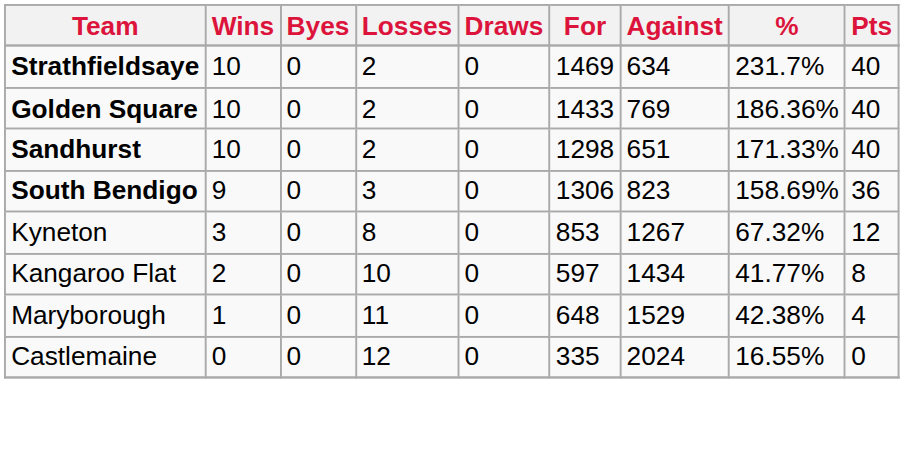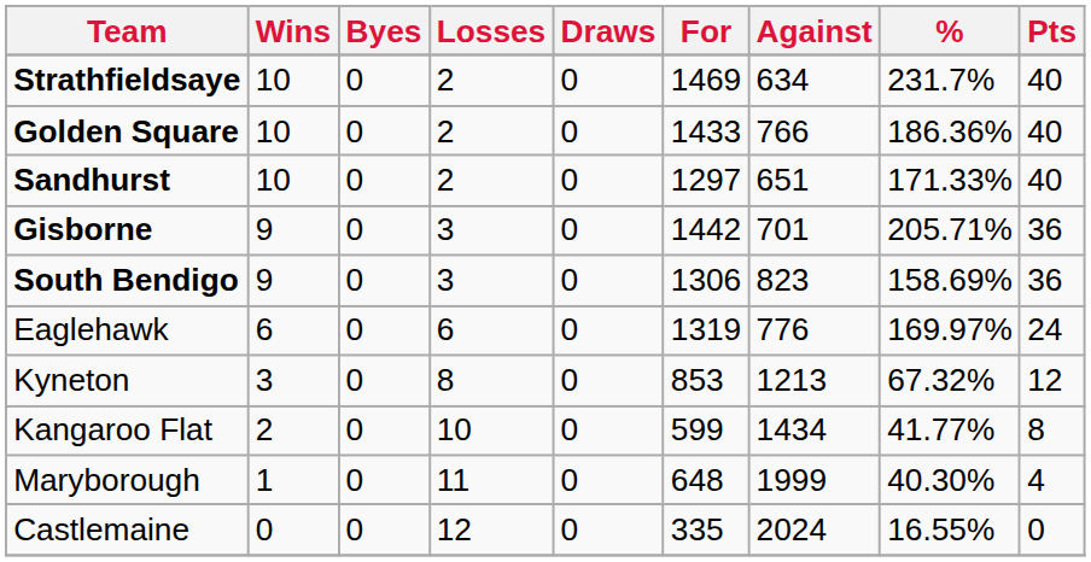Golden Square | Against: 769 -> 766
Sandhurst | For: 1298 -> 1297
+ row: Gisborne | 9 | 0 | 3 | 0 | 1442 | 701 | 205.71% | 36
+ row: Eaglehawk | 6 | 0 | 6 | 0 | 1319 | 776 | 169.97% | 24
Kyneton | Against: 1267 -> 1213
Kangaroo Flat | For: 597 -> 599
Maryborough | Against: 1529 -> 1999
Maryborough | %: 42.38% -> 40.30%
